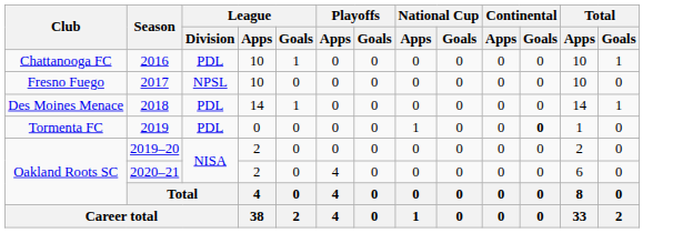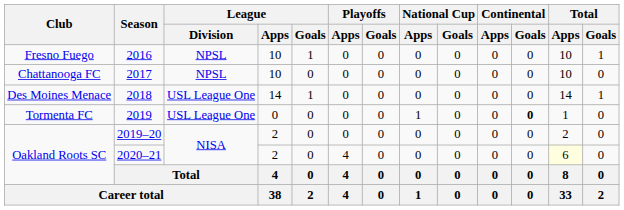2016 | Club: Chattanooga FC -> Fresno Fuego
2016 | League / Division: PDL -> NPSL
2017 | Club: Fresno Fuego -> Chattanooga FC
2018 | League / Division: PDL -> USL League One
2019 | League / Division: PDL -> USL League One
2020–21 | Total / Apps: no background -> lightyellow background
